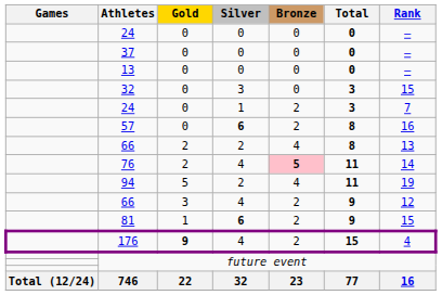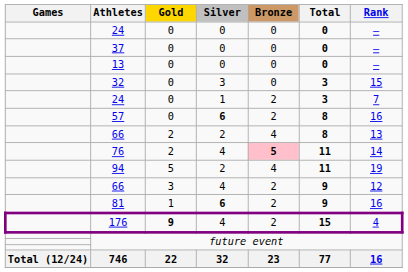81 | Rank: 15 -> 16
